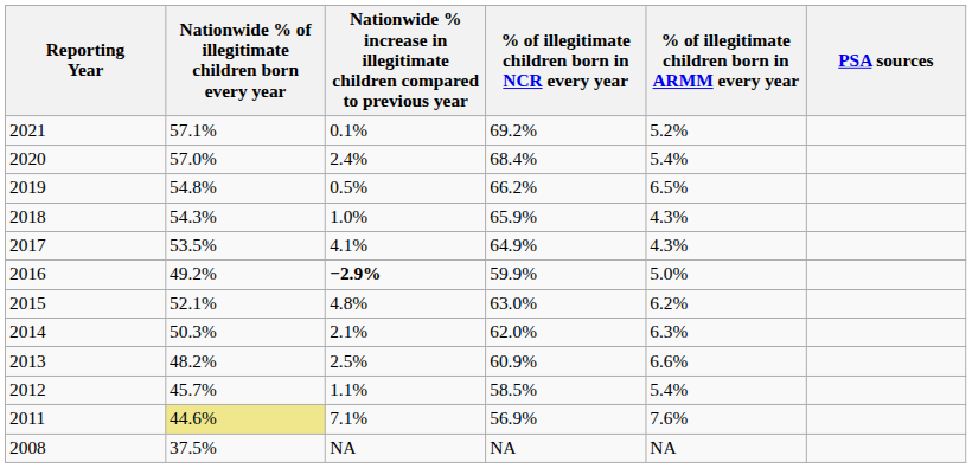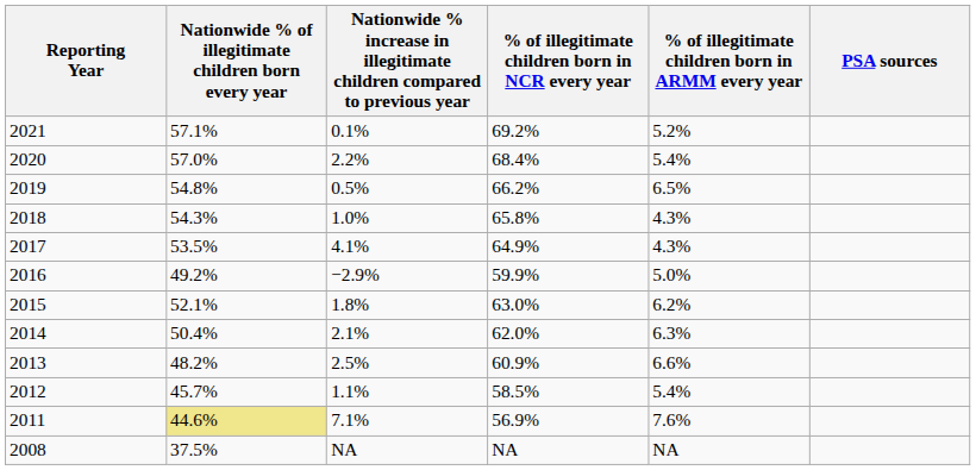2020 | column 3: 2.4% -> 2.2%
2018 | % of illegitimate children born in NCR every year: 65.9% -> 65.8%
2016 | column 3: bold -> normal
2015 | column 3: 4.8% -> 1.8%
2014 | Nationwide % of illegitimate children born every year: 50.3% -> 50.4%
